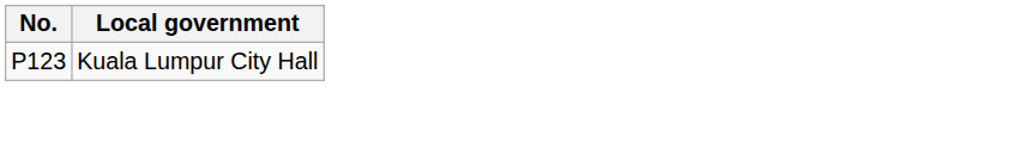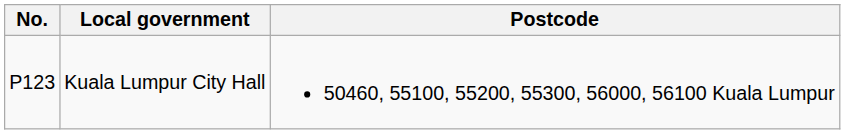+ column: Postcode | 50460, 55100, 55200, 55300, 56000, 56100 Kuala Lumpur
